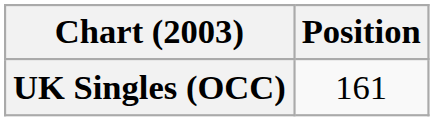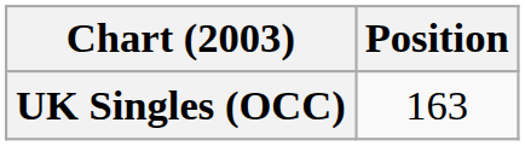UK Singles (OCC) | Position: 161 -> 163
